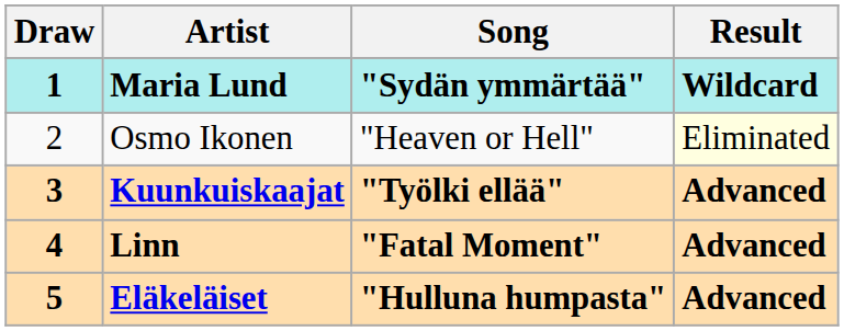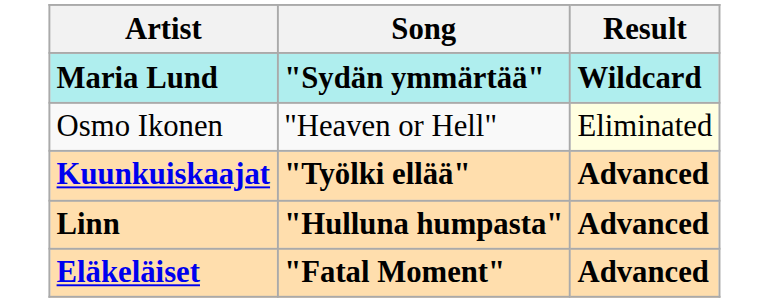- column: Draw | 1 | 2 | 3 | 4 | 5
Linn | Song: "Fatal Moment" -> "Hulluna humpasta"
Eläkeläiset | Song: "Hulluna humpasta" -> "Fatal Moment"
